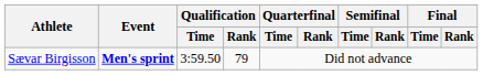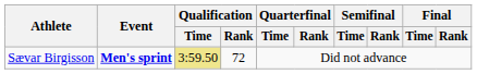Sævar Birgisson | Qualification / Time: no background -> khaki background
Sævar Birgisson | Qualification / Rank: 79 -> 72
